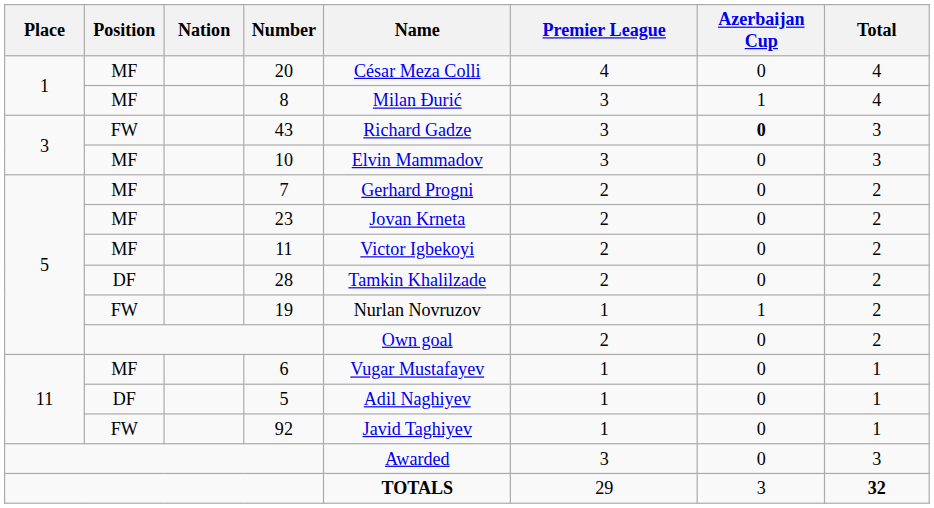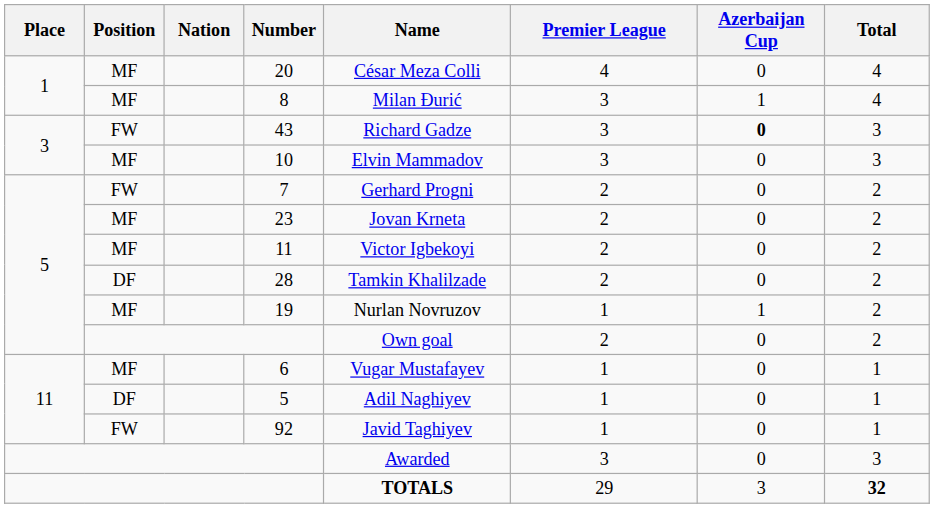7 | Position: MF -> FW
19 | Position: FW -> MF
